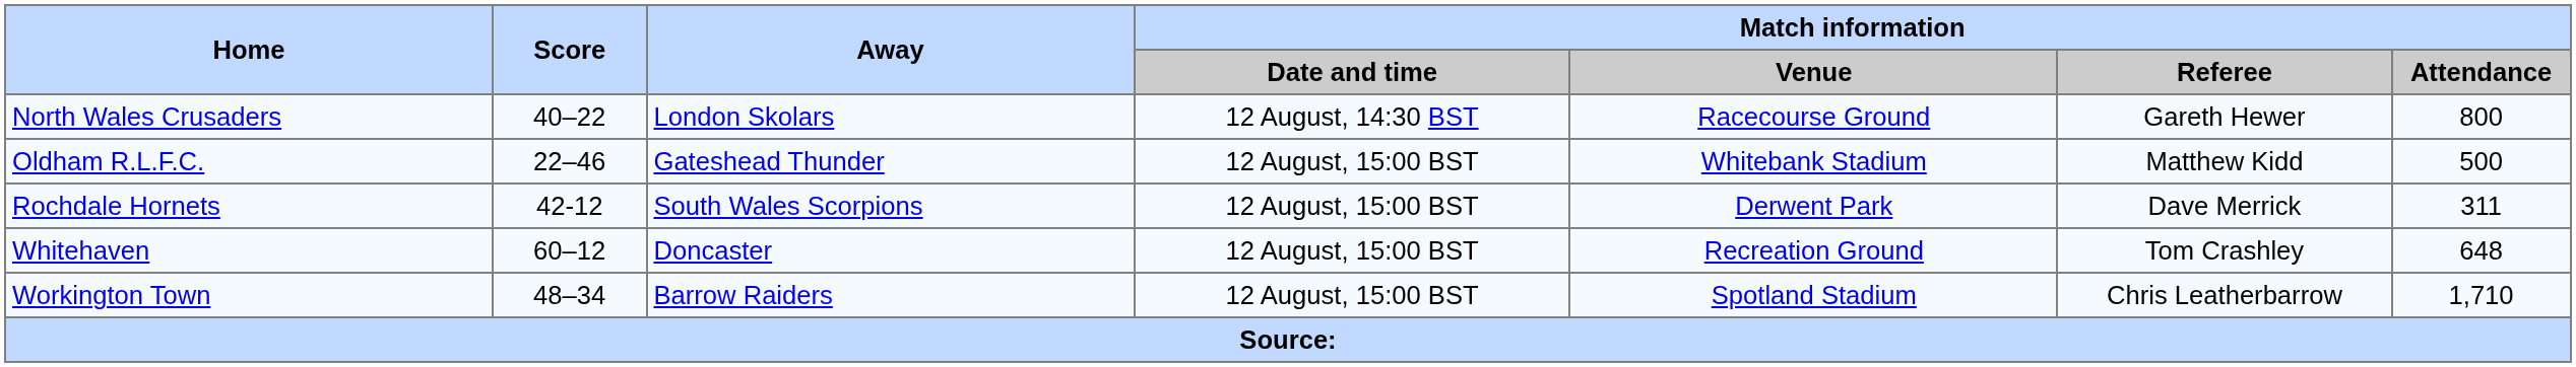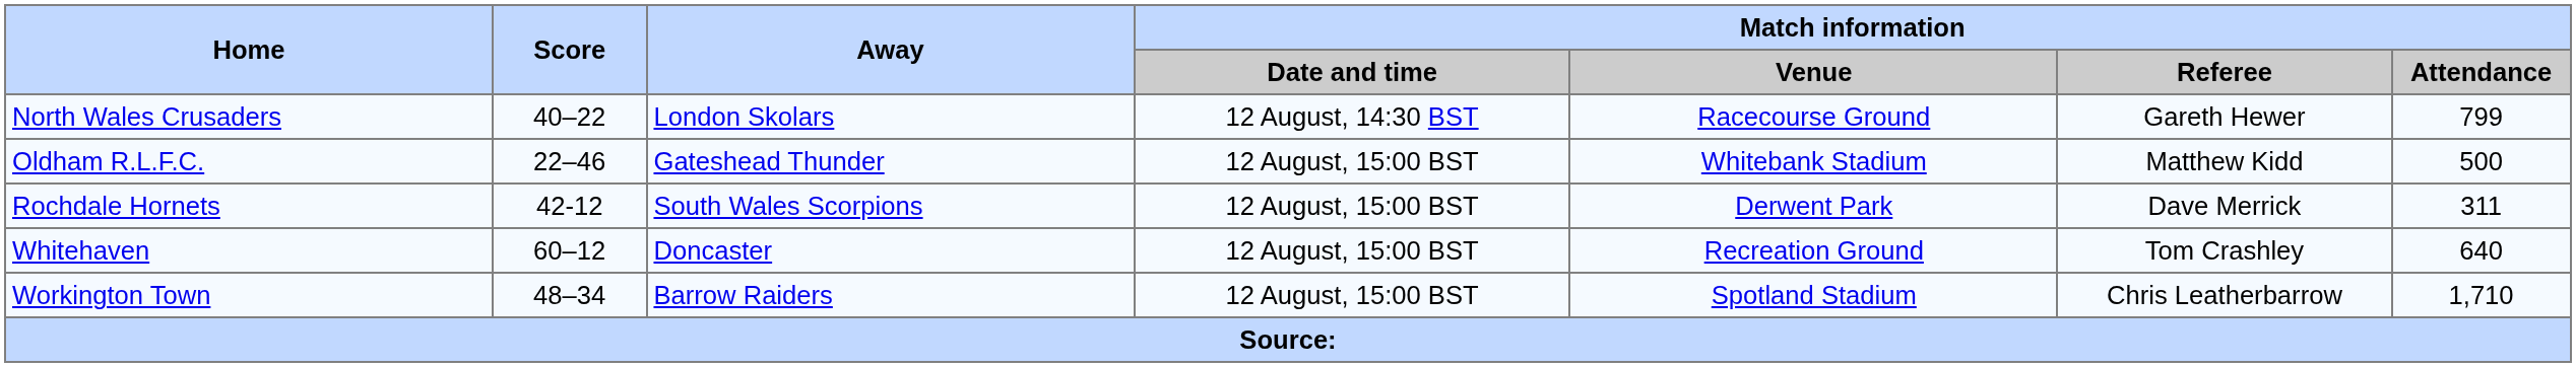North Wales Crusaders | Match information / Attendance: 800 -> 799
Whitehaven | Match information / Attendance: 648 -> 640
